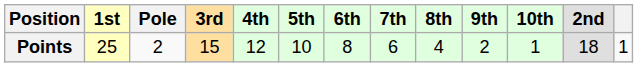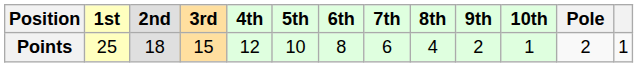columns swapped: 2nd <-> Pole
